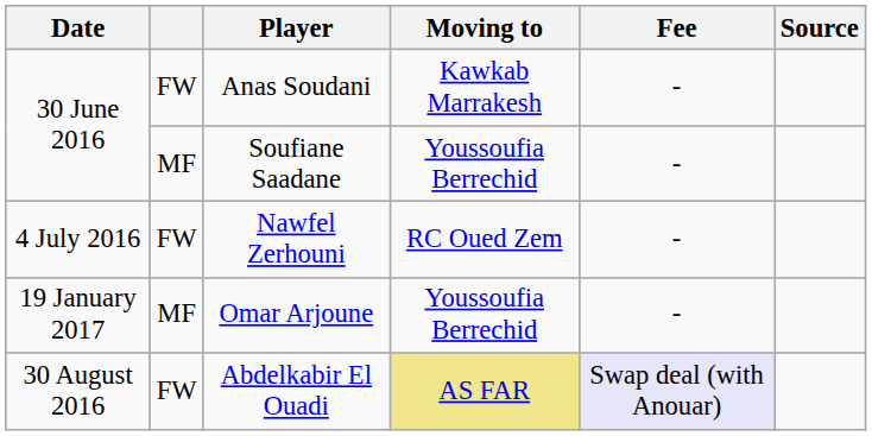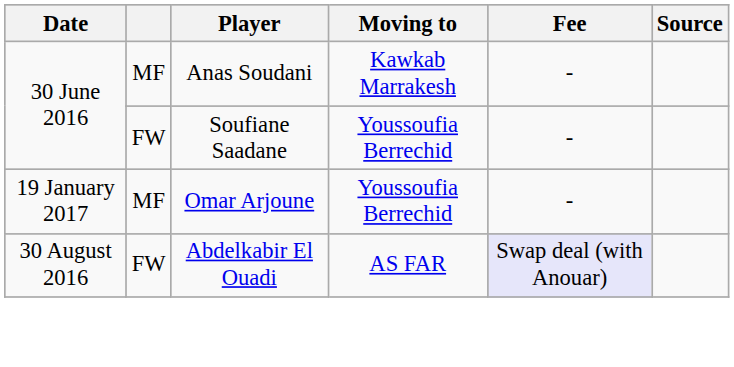Anas Soudani | column 2: FW -> MF
Soufiane Saadane | column 2: MF -> FW
- row: 4 July 2016 | FW | Nawfel Zerhouni | RC Oued Zem | -
Abdelkabir El Ouadi | Moving to: khaki background -> no background
